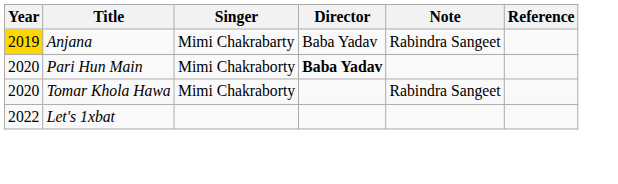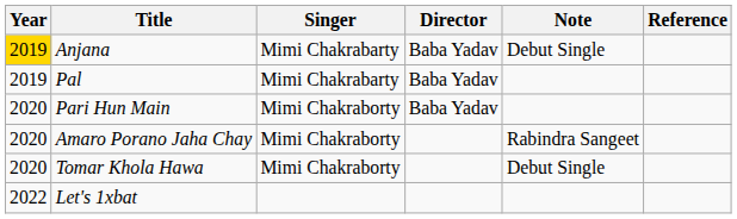Anjana | Note: Rabindra Sangeet -> Debut Single
+ row: 2019 | Pal | Mimi Chakrabarty | Baba Yadav
Pari Hun Main | Director: bold -> normal
+ row: 2020 | Amaro Porano Jaha Chay | Mimi Chakraborty | Rabindra Sangeet
Tomar Khola Hawa | Note: Rabindra Sangeet -> Debut Single
